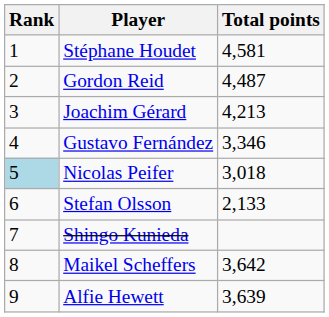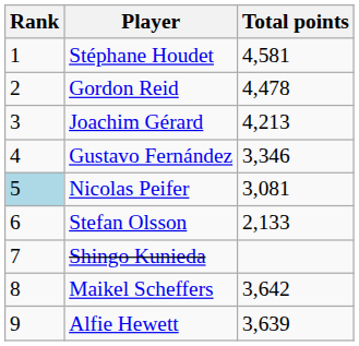Gordon Reid | Total points: 4,487 -> 4,478
Nicolas Peifer | Total points: 3,018 -> 3,081
